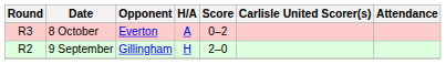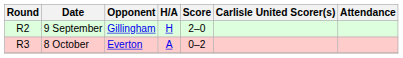rows swapped: 9 September <-> 8 October
